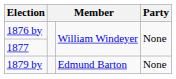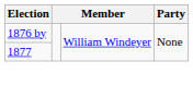- row: 1879 by | Edmund Barton | None
